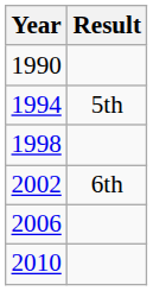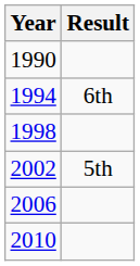1994 | Result: 5th -> 6th
2002 | Result: 6th -> 5th
